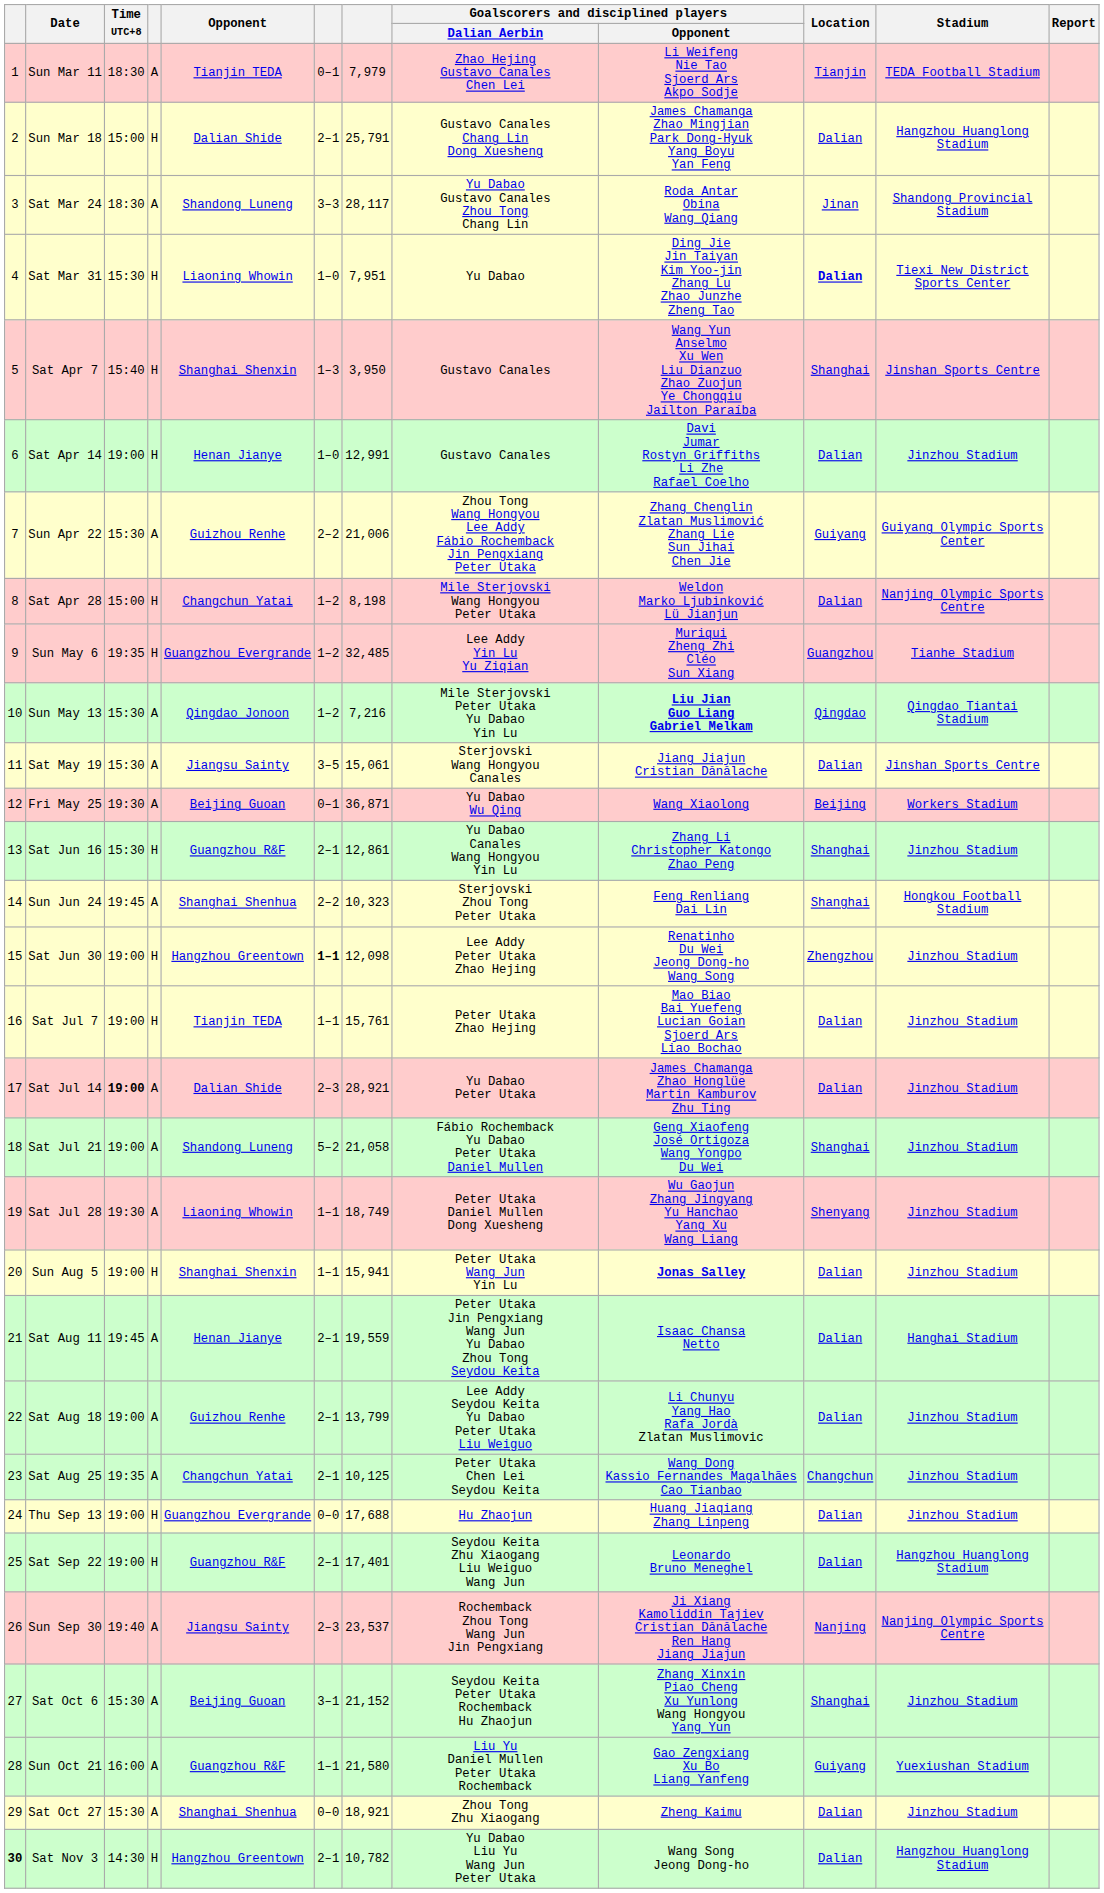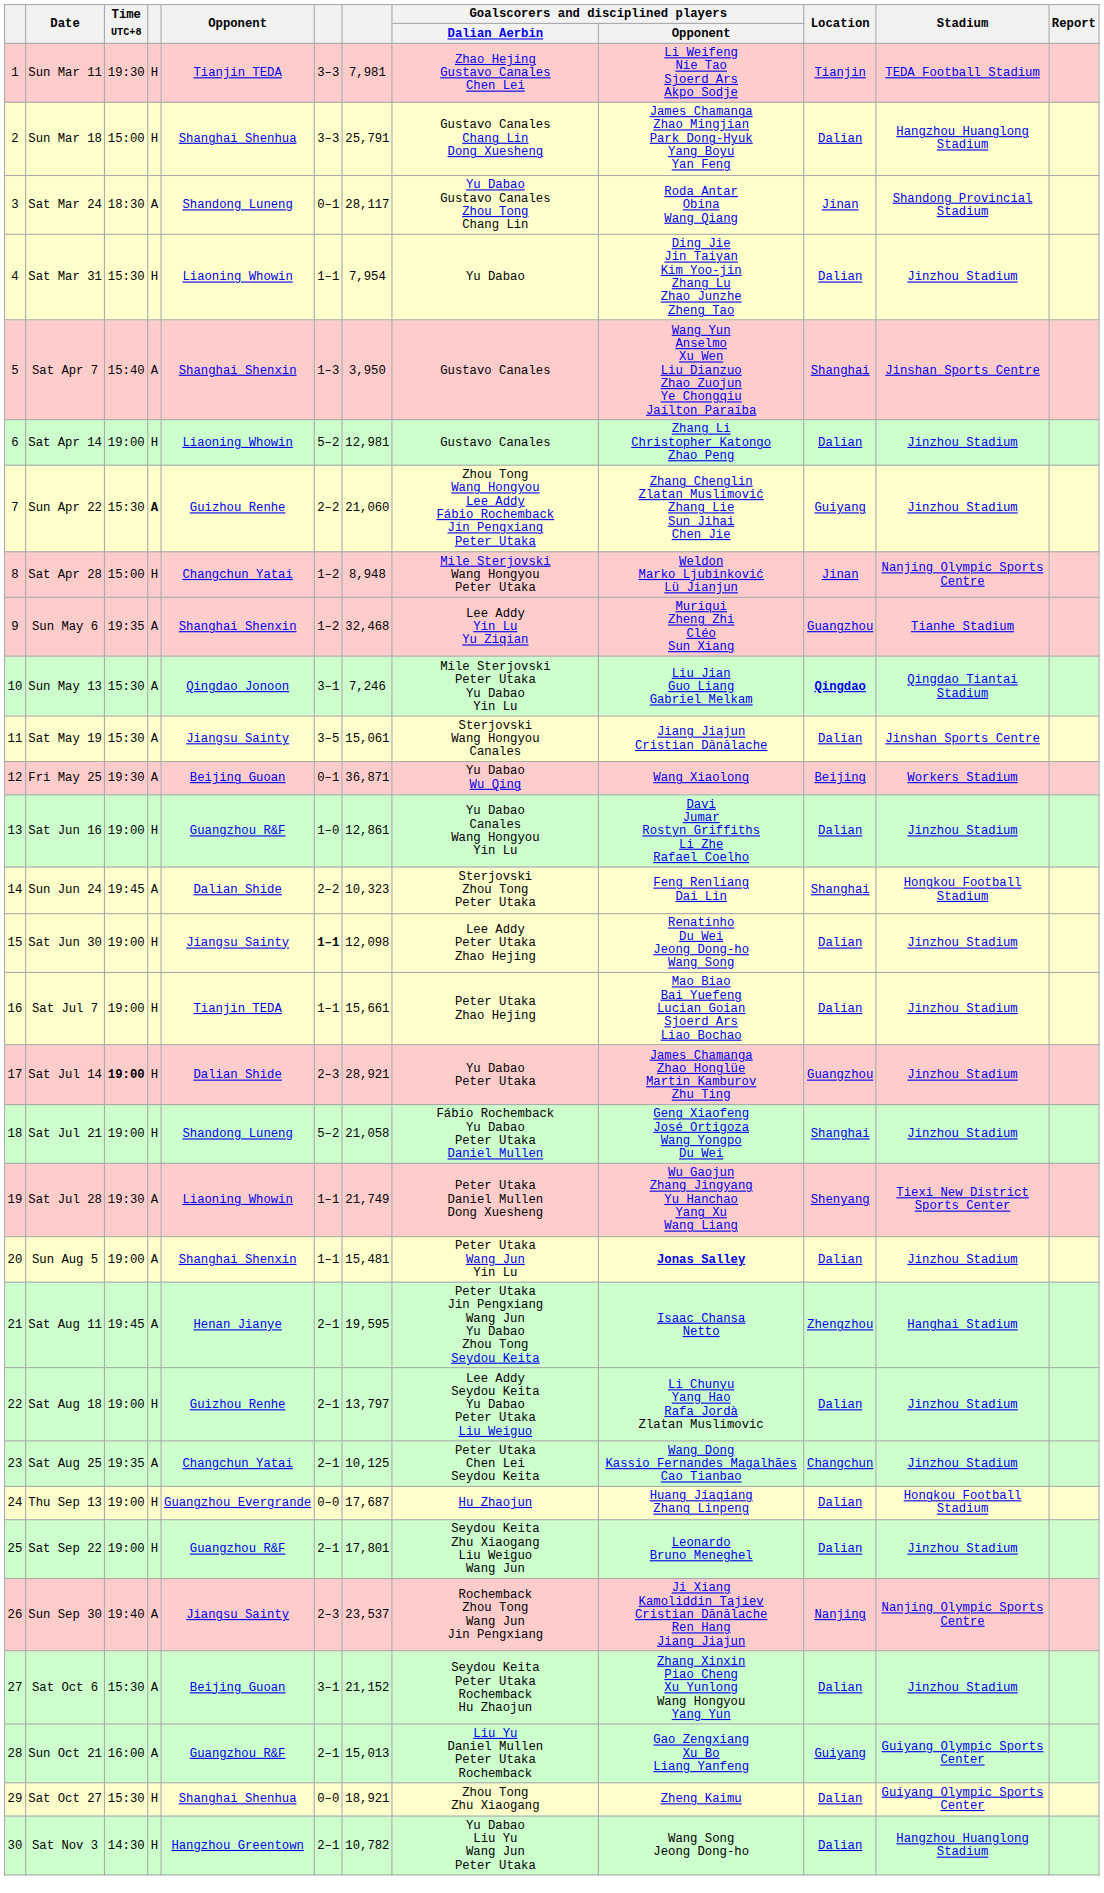Sun Mar 11 | Time UTC+8: 18:30 -> 19:30
Sun Mar 11 | column 4: A -> H
Sun Mar 11 | column 6: 0–1 -> 3–3
Sun Mar 11 | column 7: 7,979 -> 7,981
Sun Mar 18 | Opponent: Dalian Shide -> Shanghai Shenhua
Sun Mar 18 | column 6: 2–1 -> 3–3
Sat Mar 24 | column 6: 3–3 -> 0–1
Sat Mar 31 | column 6: 1–0 -> 1–1
Sat Mar 31 | column 7: 7,951 -> 7,954
Sat Mar 31 | Location: bold -> normal
Sat Mar 31 | Stadium: Tiexi New District Sports Center -> Jinzhou Stadium
Sat Apr 7 | column 4: H -> A
Sat Apr 14 | Opponent: Henan Jianye -> Liaoning Whowin
Sat Apr 14 | column 6: 1–0 -> 5–2
Sat Apr 14 | column 7: 12,991 -> 12,981
Sat Apr 14 | Goalscorers and disciplined players / Opponent: Davi Jumar Rostyn Griffiths Li Zhe Rafael Coelho -> Zhang Li Christopher Katongo Zhao Peng
Sun Apr 22 | column 4: normal -> bold
Sun Apr 22 | column 7: 21,006 -> 21,060
Sun Apr 22 | Stadium: Guiyang Olympic Sports Center -> Jinzhou Stadium
Sat Apr 28 | column 7: 8,198 -> 8,948
Sat Apr 28 | Location: Dalian -> Jinan
Sun May 6 | column 4: H -> A
Sun May 6 | Opponent: Guangzhou Evergrande -> Shanghai Shenxin
Sun May 6 | column 7: 32,485 -> 32,468
Sun May 13 | column 6: 1–2 -> 3–1
Sun May 13 | column 7: 7,216 -> 7,246
Sun May 13 | Goalscorers and disciplined players / Opponent: bold -> normal
Sun May 13 | Location: normal -> bold
Sat Jun 16 | Time UTC+8: 15:30 -> 19:00
Sat Jun 16 | column 6: 2–1 -> 1–0
Sat Jun 16 | Goalscorers and disciplined players / Opponent: Zhang Li Christopher Katongo Zhao Peng -> Davi Jumar Rostyn Griffiths Li Zhe Rafael Coelho
Sat Jun 16 | Location: Shanghai -> Dalian
Sun Jun 24 | Opponent: Shanghai Shenhua -> Dalian Shide
Sat Jun 30 | Opponent: Hangzhou Greentown -> Jiangsu Sainty
Sat Jun 30 | Location: Zhengzhou -> Dalian
Sat Jul 7 | column 7: 15,761 -> 15,661
Sat Jul 14 | column 4: A -> H
Sat Jul 14 | Location: Dalian -> Guangzhou
Sat Jul 21 | column 4: A -> H
Sat Jul 28 | column 7: 18,749 -> 21,749
Sat Jul 28 | Stadium: Jinzhou Stadium -> Tiexi New District Sports Center
Sun Aug 5 | column 4: H -> A
Sun Aug 5 | column 7: 15,941 -> 15,481
Sat Aug 11 | column 7: 19,559 -> 19,595
Sat Aug 11 | Location: Dalian -> Zhengzhou
Sat Aug 18 | column 4: A -> H
Sat Aug 18 | column 7: 13,799 -> 13,797
Thu Sep 13 | column 7: 17,688 -> 17,687
Thu Sep 13 | Stadium: Jinzhou Stadium -> Hongkou Football Stadium
Sat Sep 22 | column 7: 17,401 -> 17,801
Sat Sep 22 | Stadium: Hangzhou Huanglong Stadium -> Jinzhou Stadium
Sat Oct 6 | Location: Shanghai -> Dalian
Sun Oct 21 | column 6: 1–1 -> 2–1
Sun Oct 21 | column 7: 21,580 -> 15,013
Sun Oct 21 | Stadium: Yuexiushan Stadium -> Guiyang Olympic Sports Center
Sat Oct 27 | column 4: A -> H
Sat Oct 27 | Stadium: Jinzhou Stadium -> Guiyang Olympic Sports Center
Sat Nov 3 | column 1: bold -> normal
